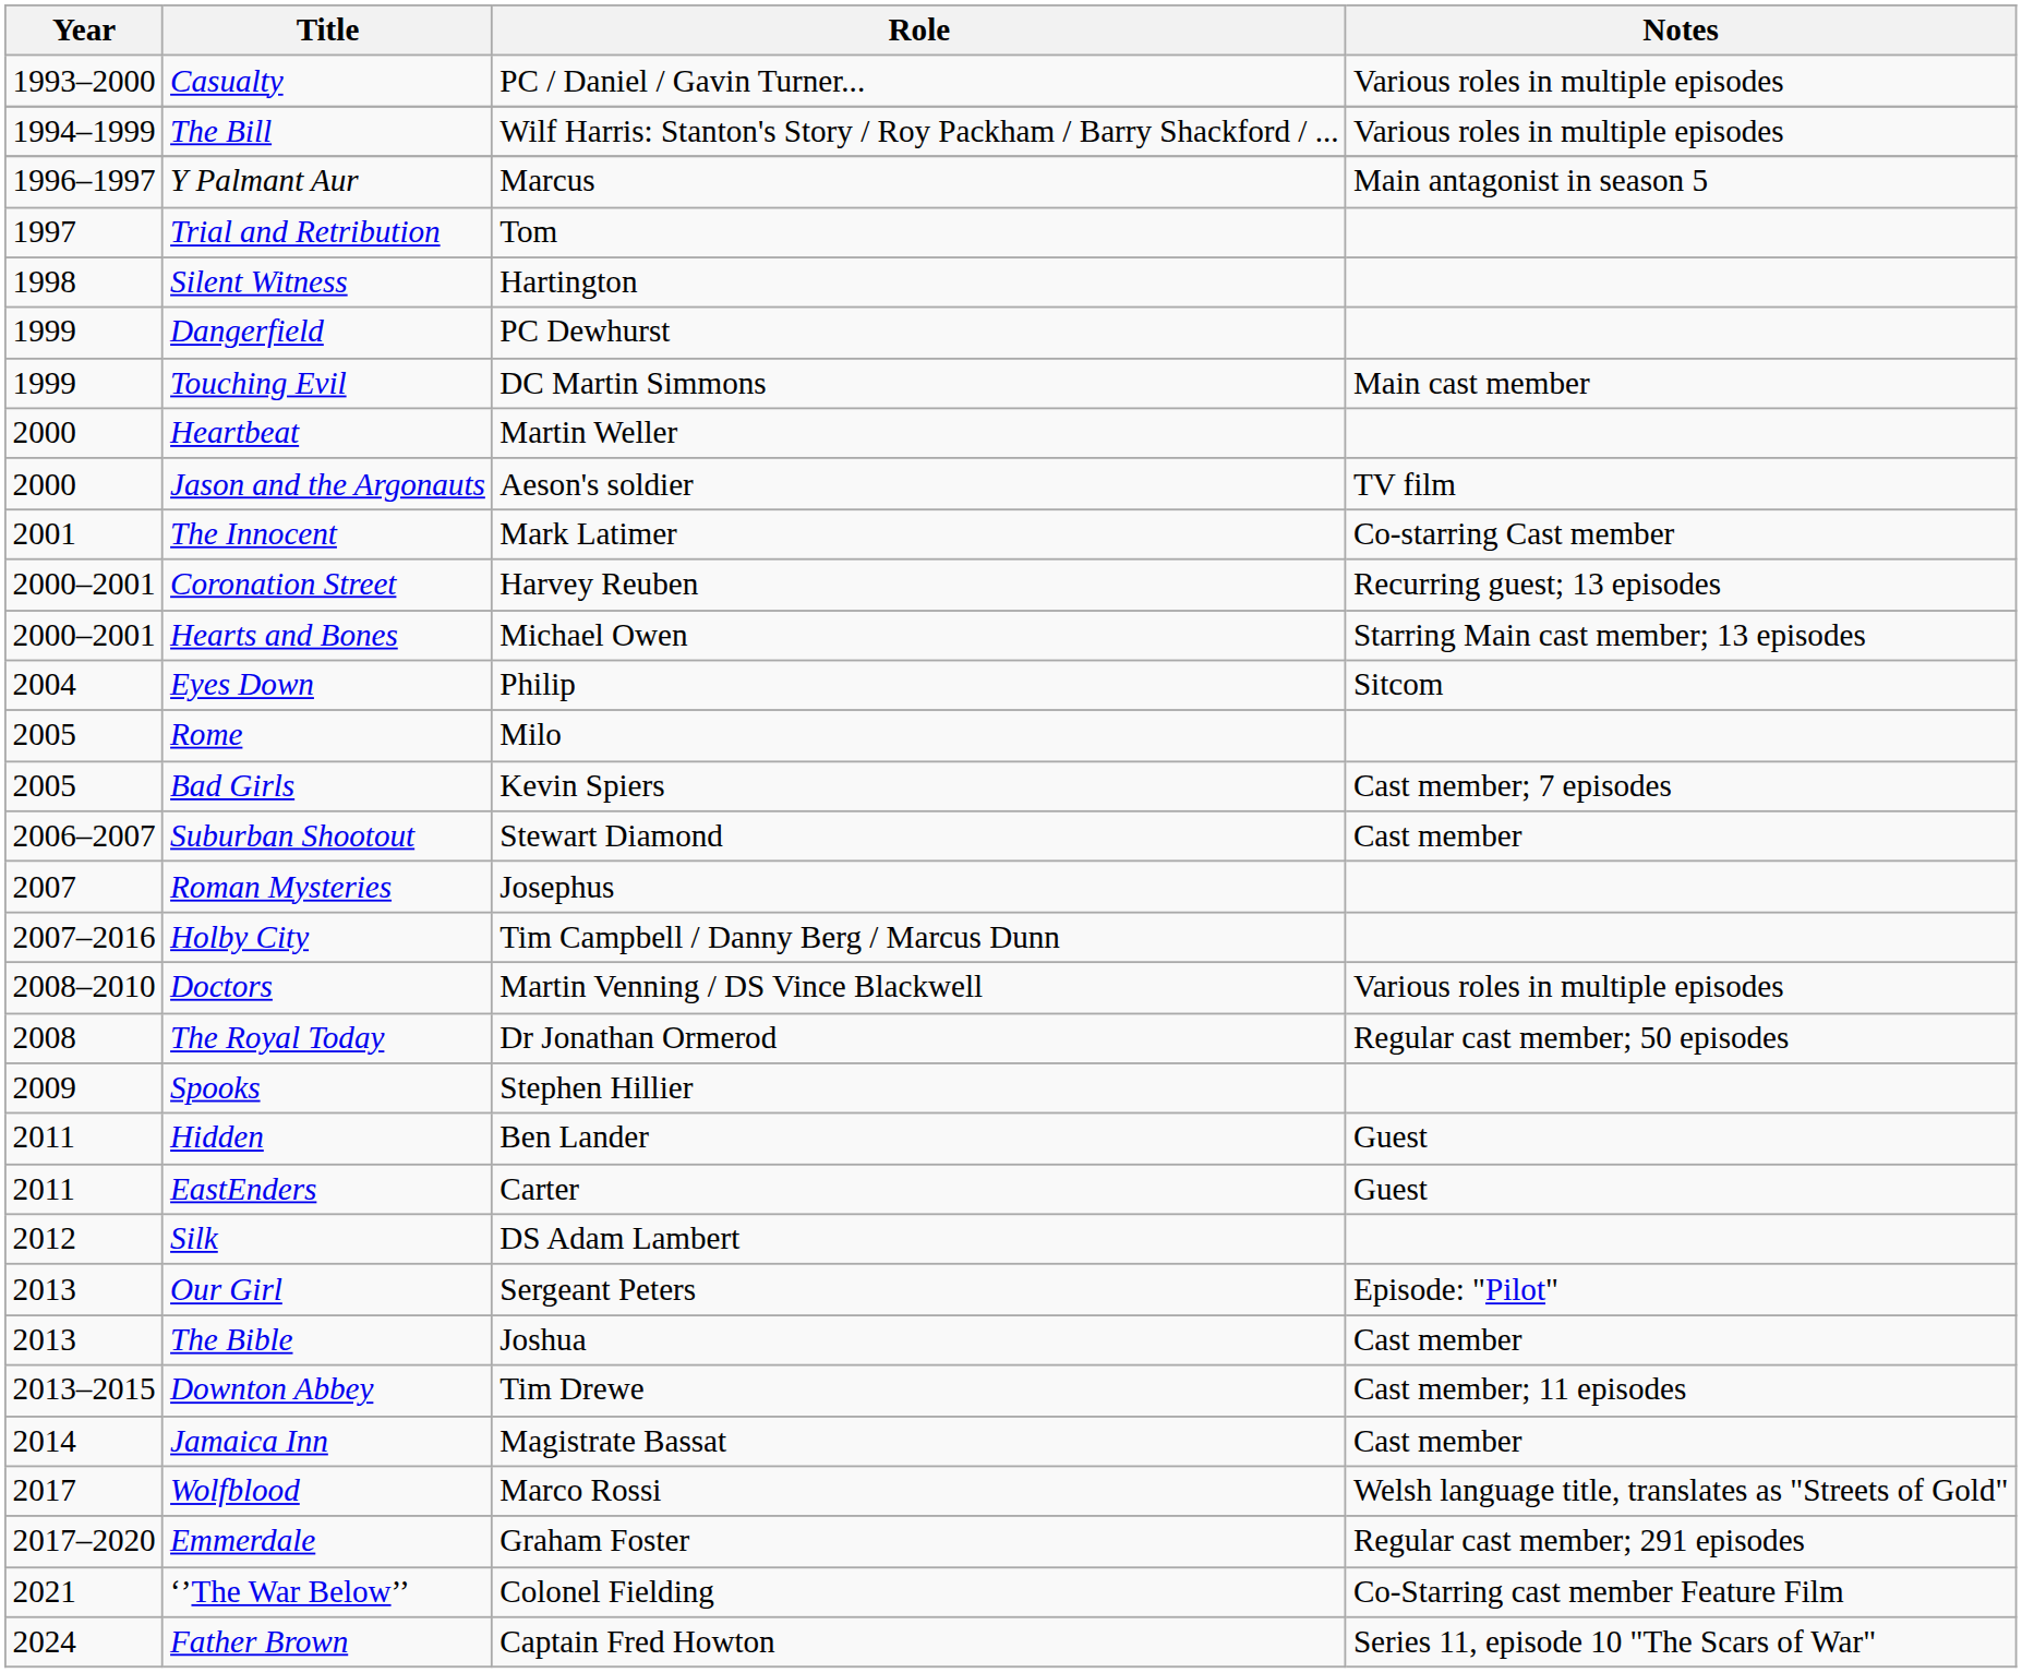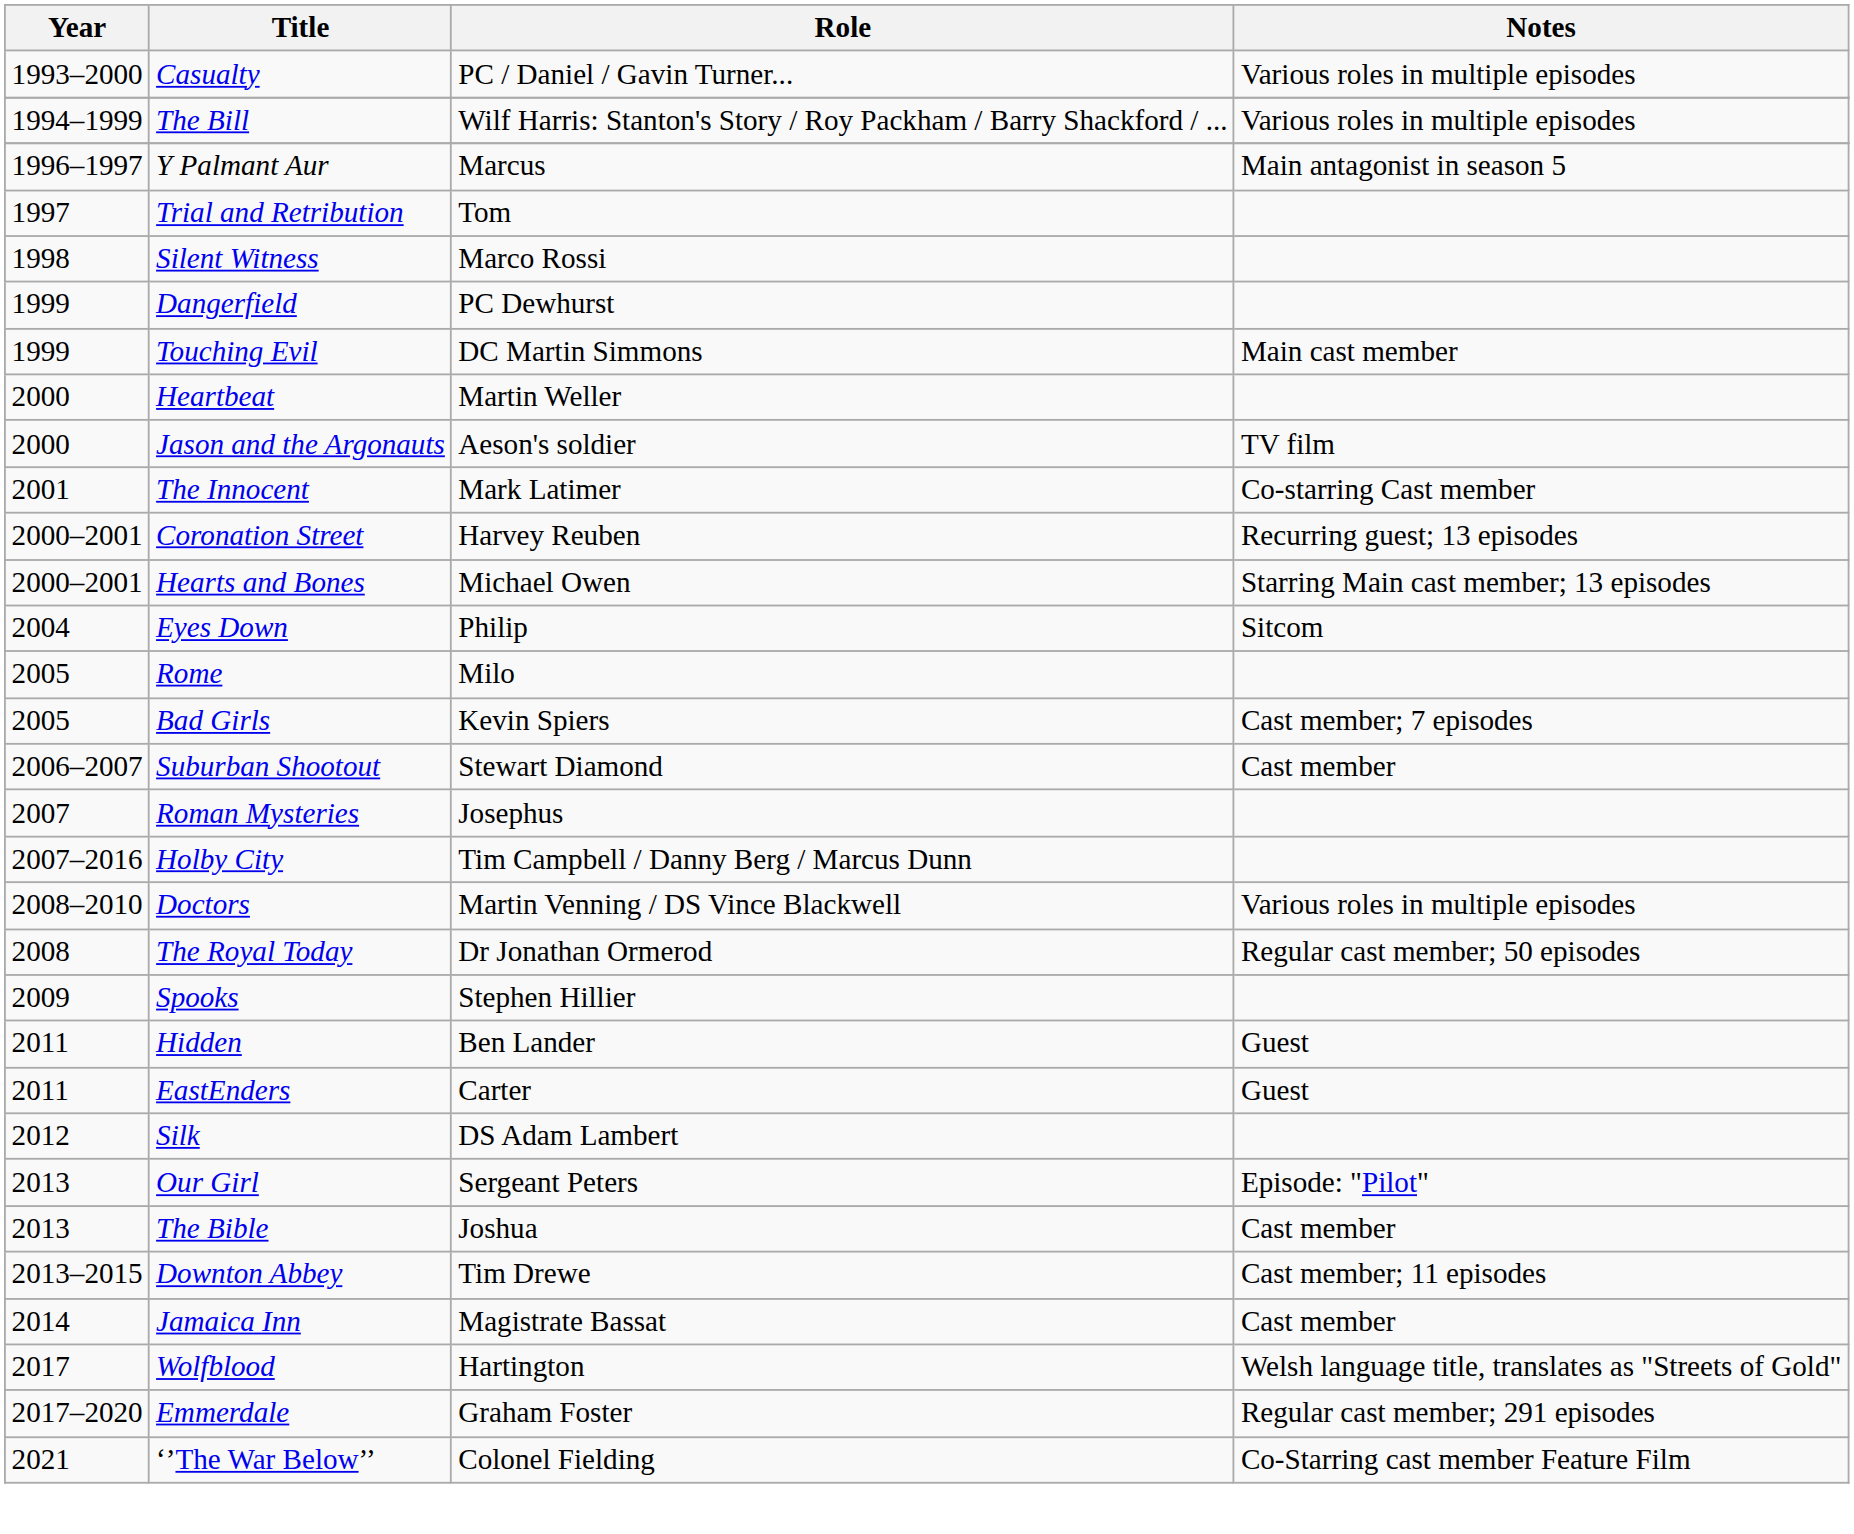Silent Witness | Role: Hartington -> Marco Rossi
Wolfblood | Role: Marco Rossi -> Hartington
- row: 2024 | Father Brown | Captain Fred Howton | Series 11, episode 10 "The Scars of War"
